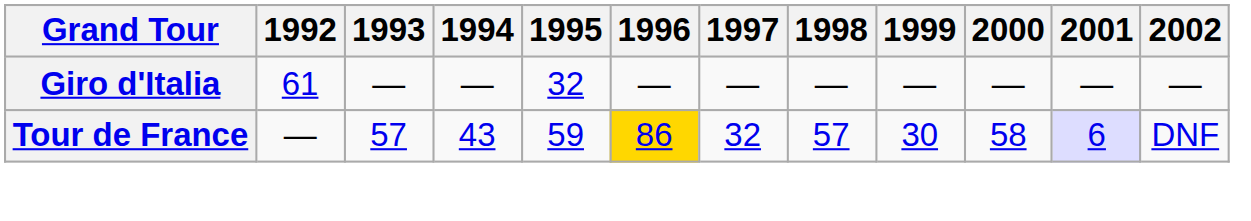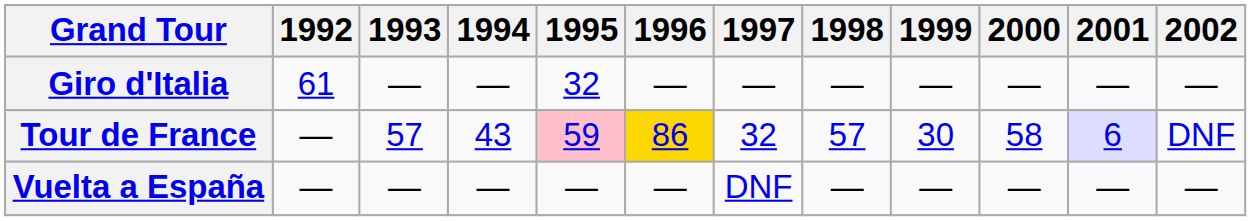Tour de France | 1995: no background -> pink background
+ row: Vuelta a España | — | — | — | — | — | DNF | — | — | — | — | —
